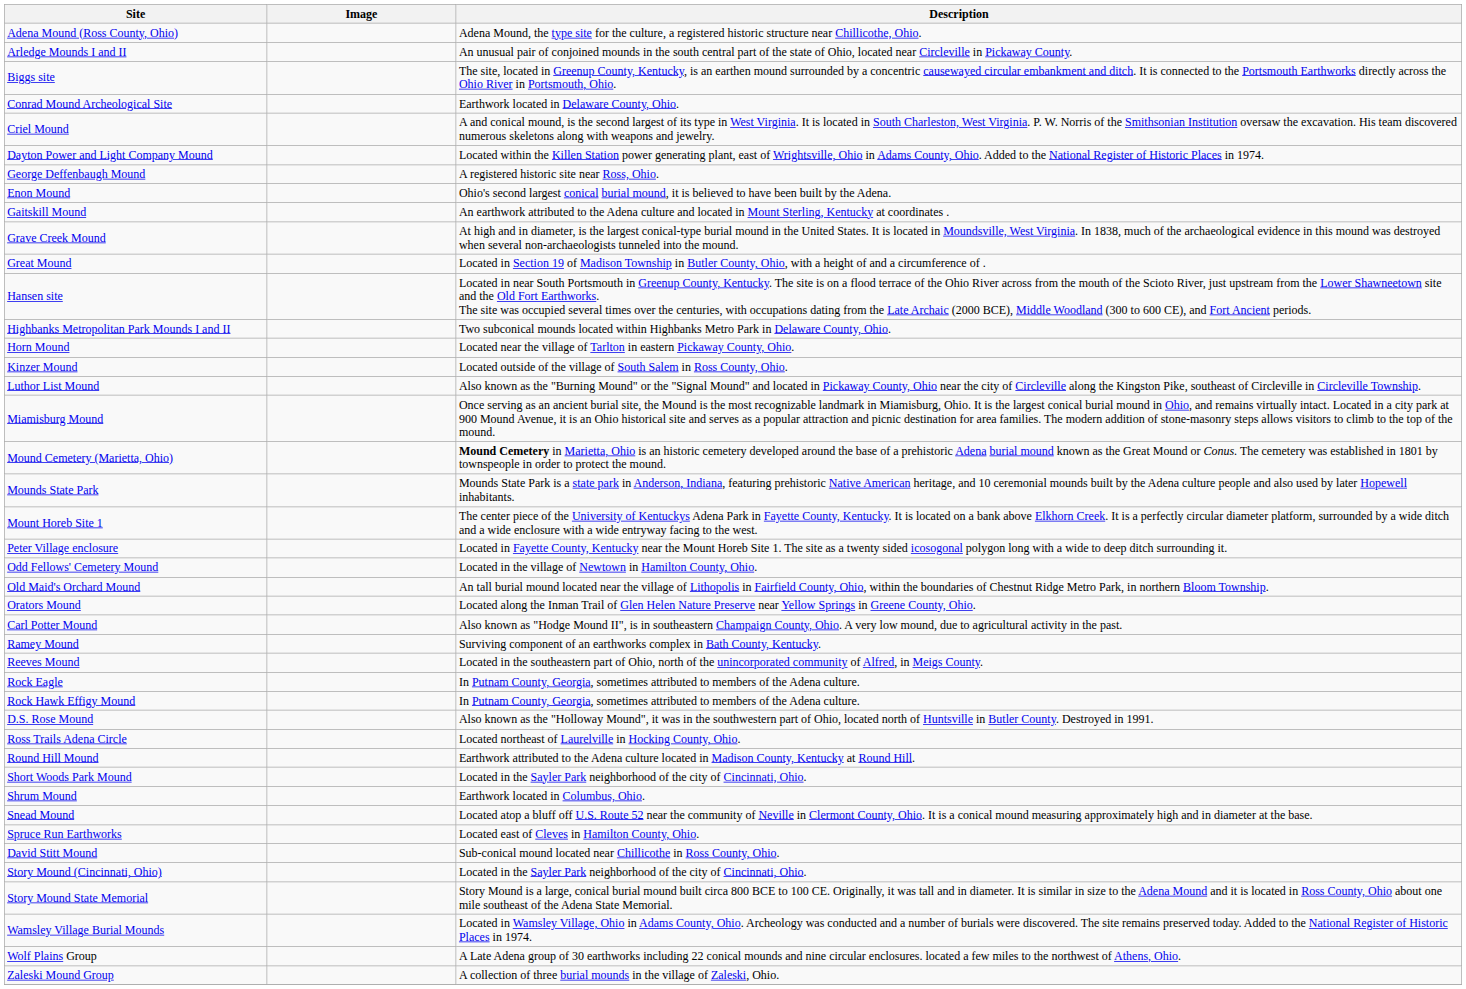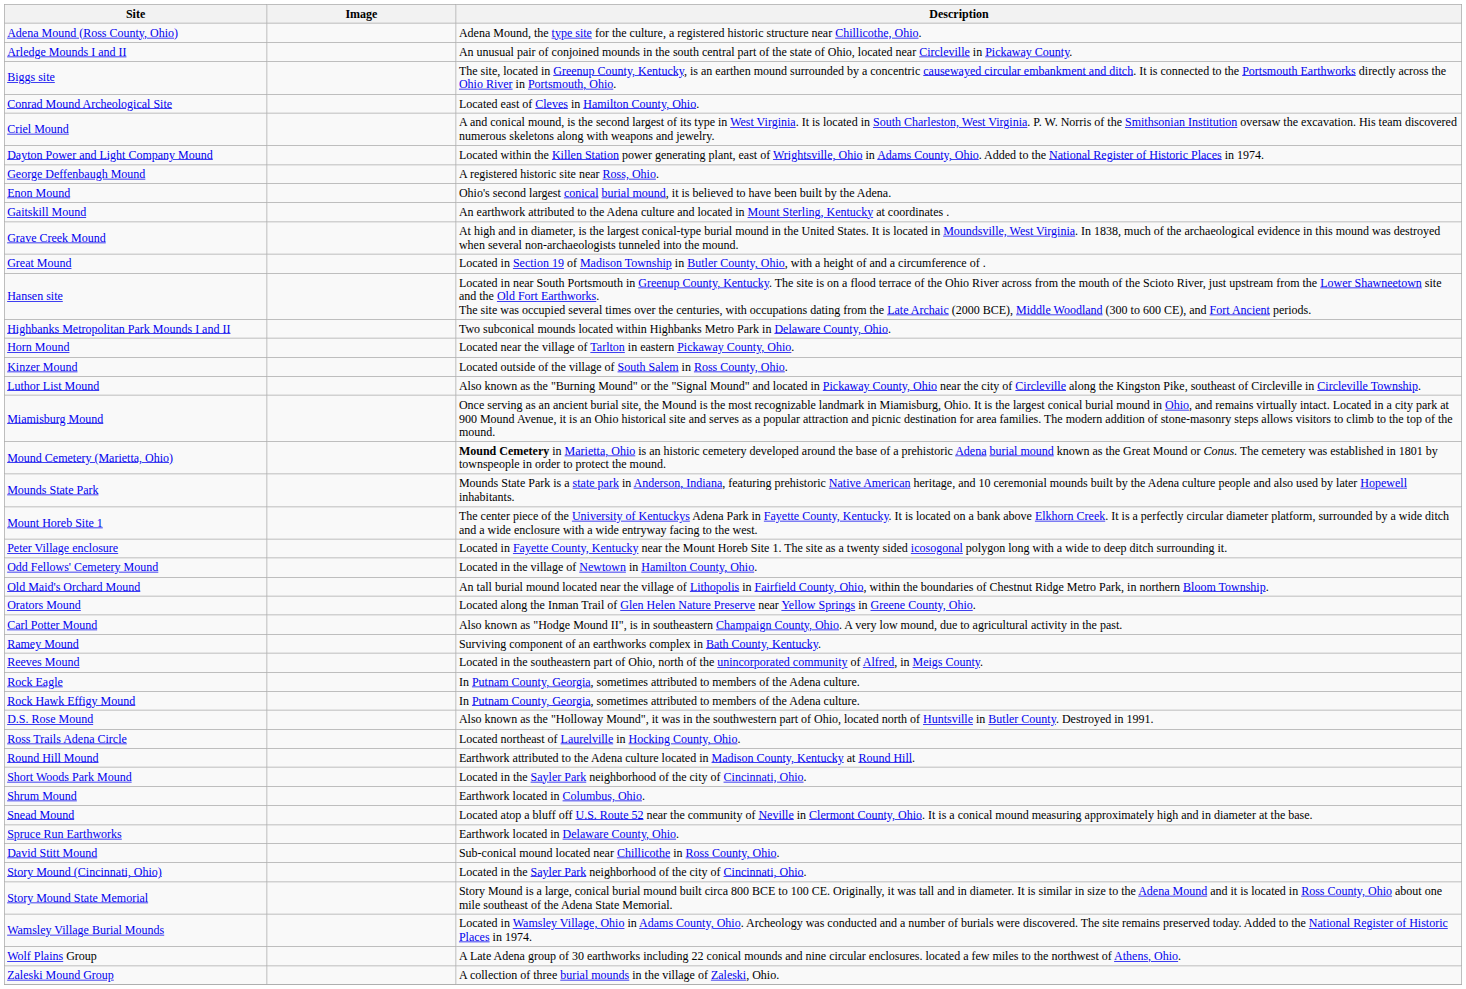Conrad Mound Archeological Site | Description: Earthwork located in Delaware County, Ohio. -> Located east of Cleves in Hamilton County, Ohio.
Spruce Run Earthworks | Description: Located east of Cleves in Hamilton County, Ohio. -> Earthwork located in Delaware County, Ohio.
